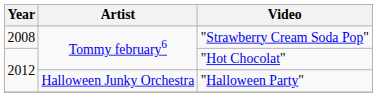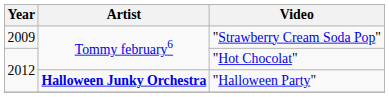"Strawberry Cream Soda Pop" | Year: 2008 -> 2009
"Halloween Party" | Artist: normal -> bold
